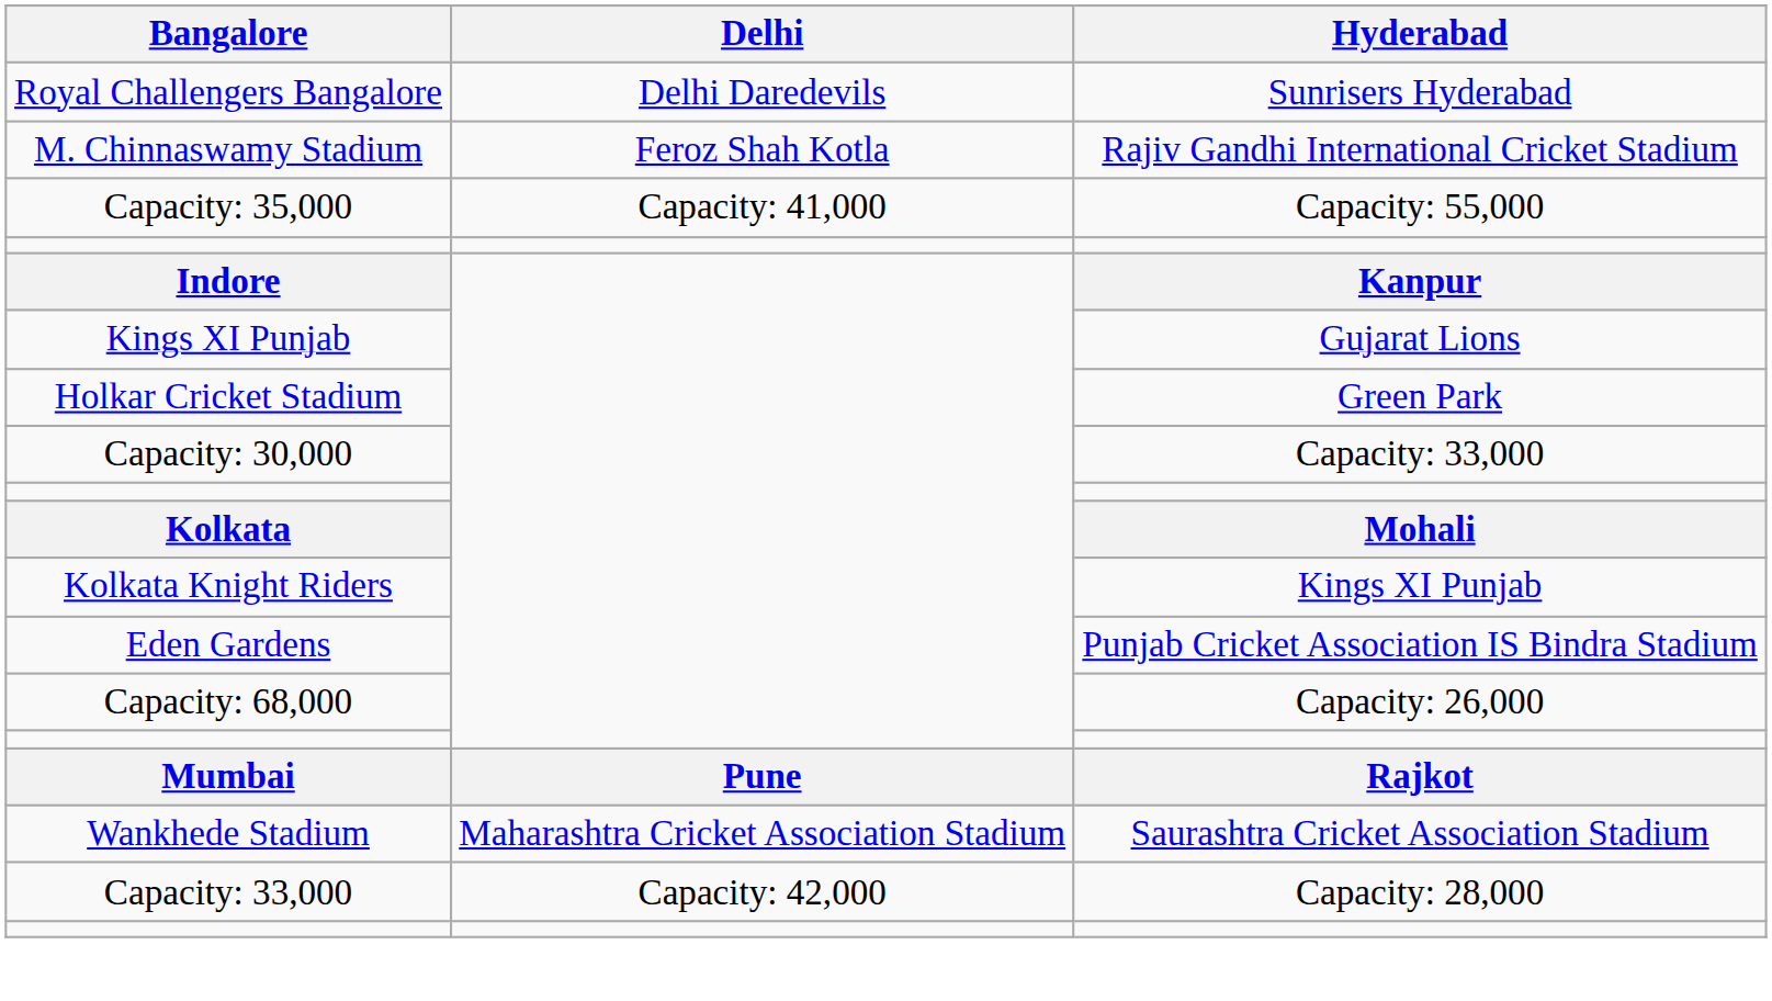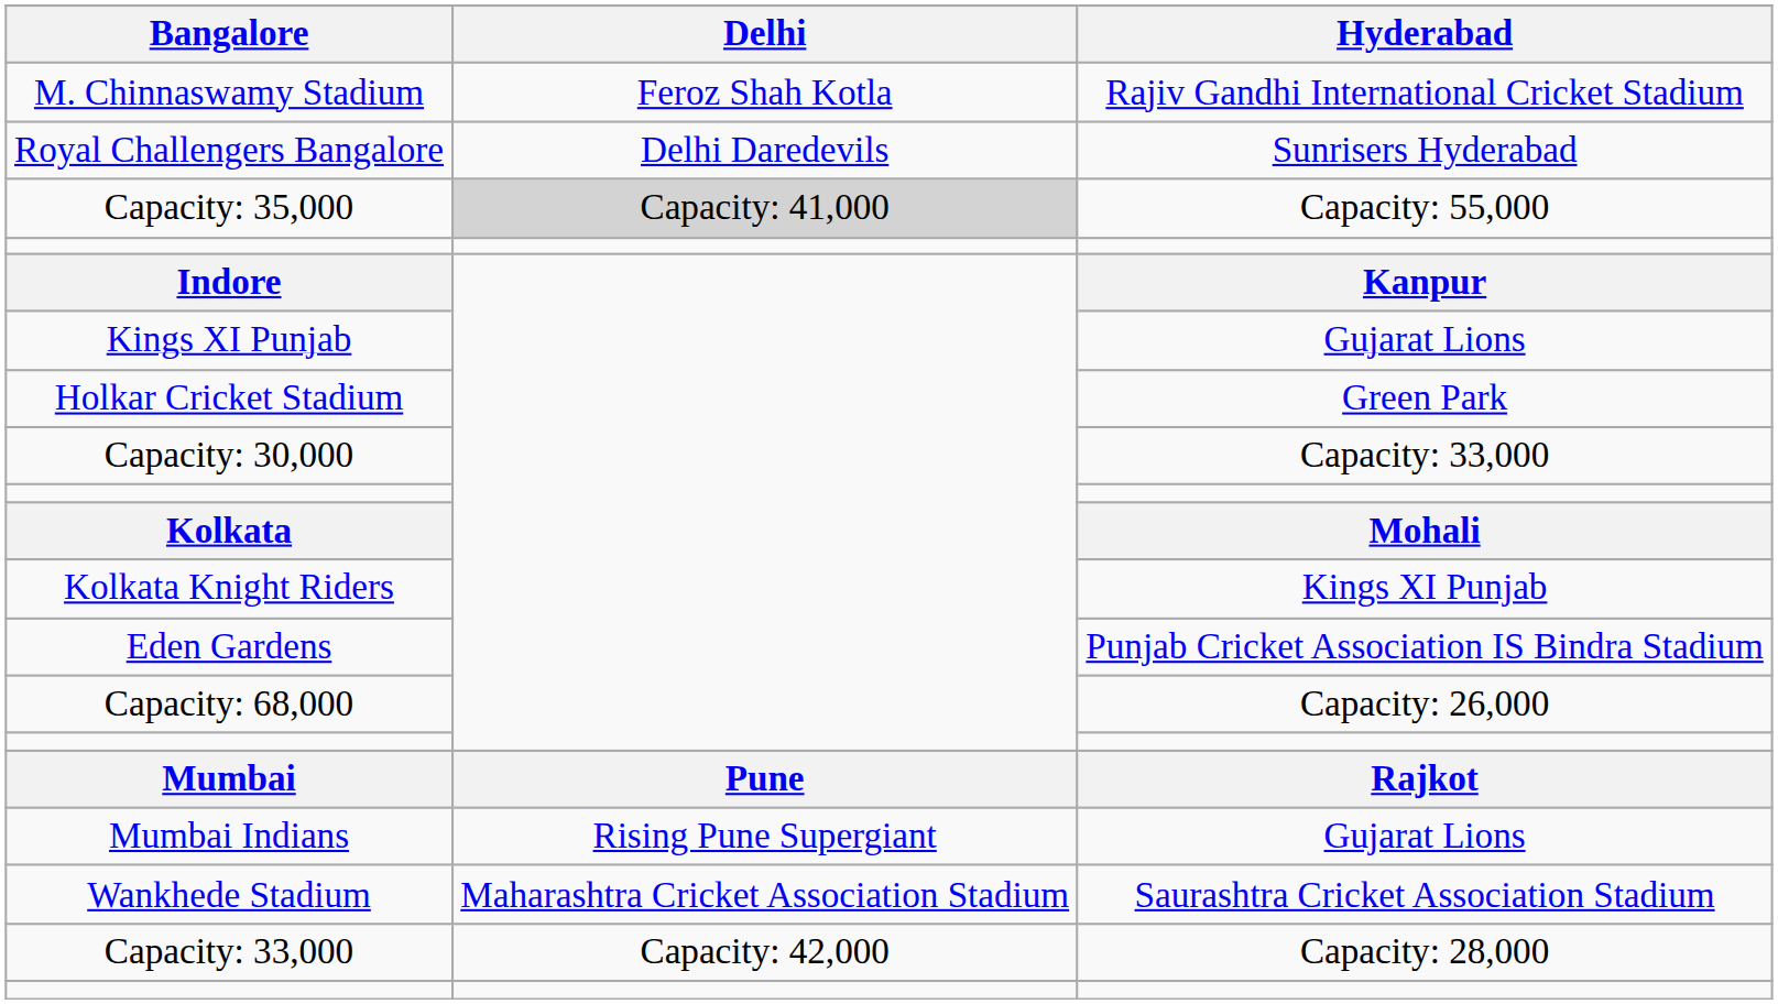rows swapped: Royal Challengers Bangalore <-> M. Chinnaswamy Stadium
Capacity: 35,000 | Delhi: no background -> lightgrey background
+ row: Mumbai Indians | Rising Pune Supergiant | Gujarat Lions
